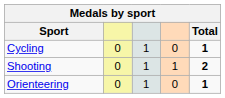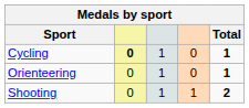Cycling | column 2: normal -> bold
rows swapped: Orienteering <-> Shooting
